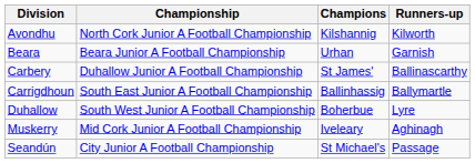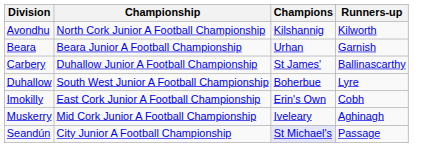- row: Carrigdhoun | South East Junior A Football Championship | Ballinhassig | Ballymartle
+ row: Imokilly | East Cork Junior A Football Championship | Erin's Own | Cobh
Seandún | Champions: no background -> lavender background
